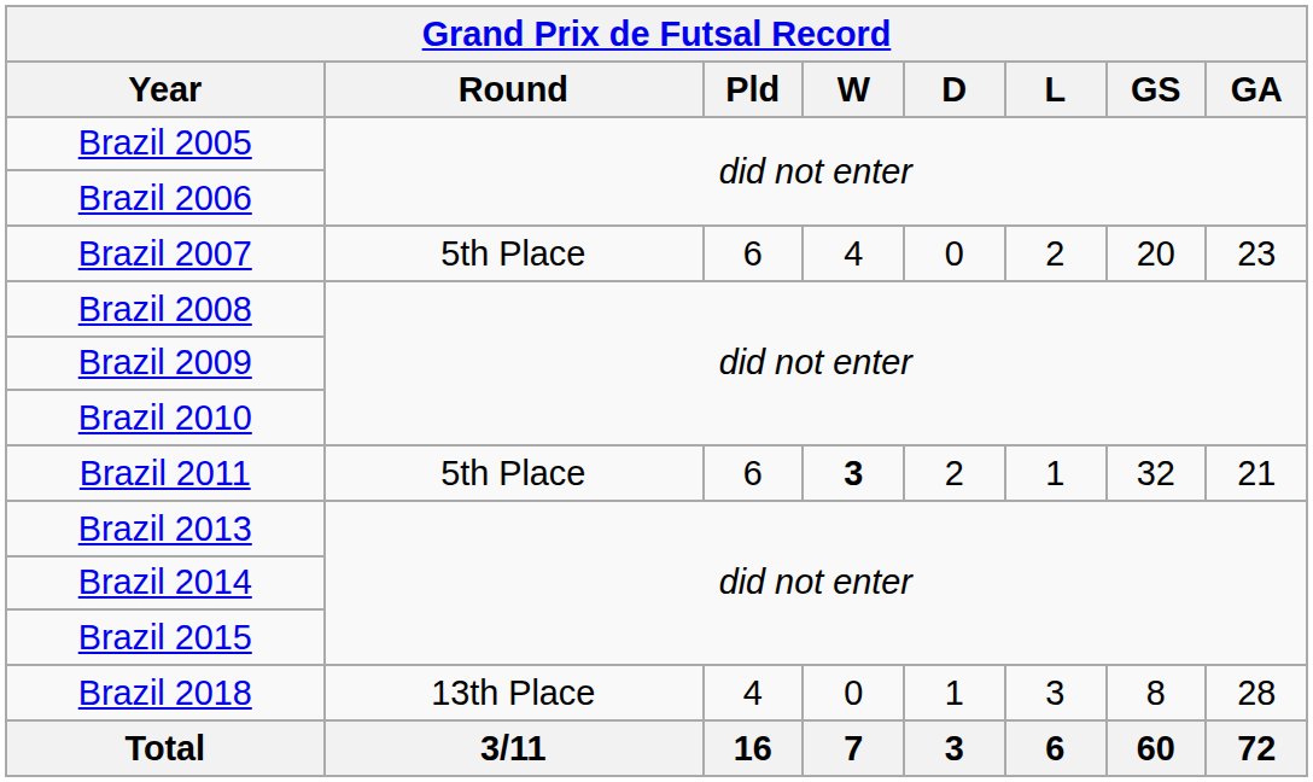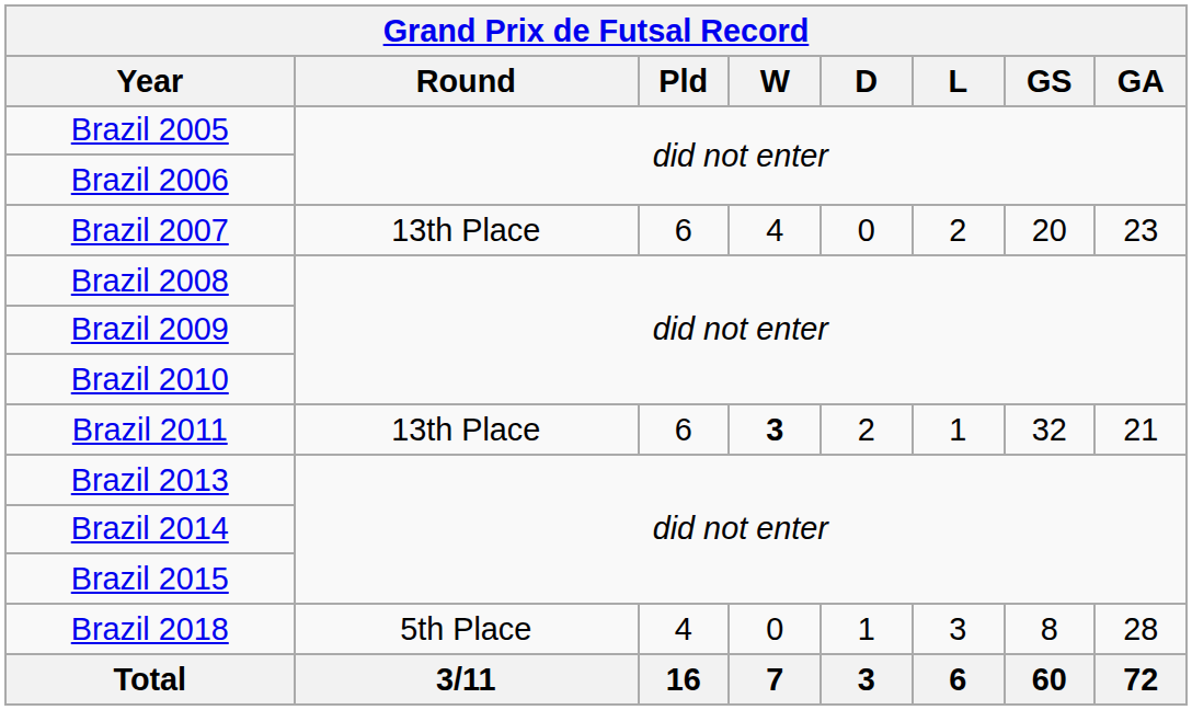Brazil 2007 | Round: 5th Place -> 13th Place
Brazil 2011 | Round: 5th Place -> 13th Place
Brazil 2018 | Round: 13th Place -> 5th Place
